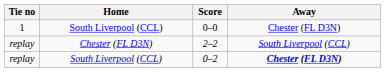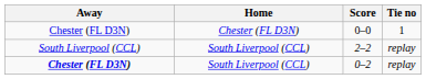columns swapped: Tie no <-> Away
0–0 | Home: South Liverpool (CCL) -> Chester (FL D3N)
2–2 | Home: Chester (FL D3N) -> South Liverpool (CCL)
